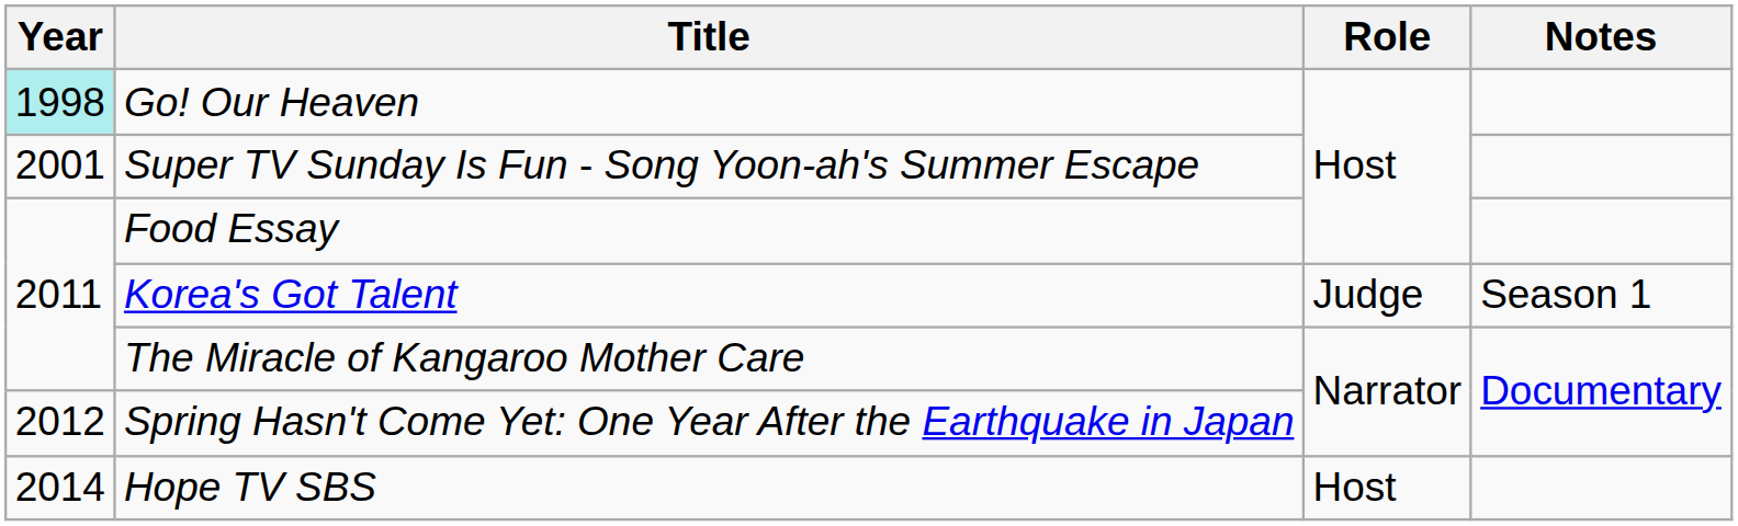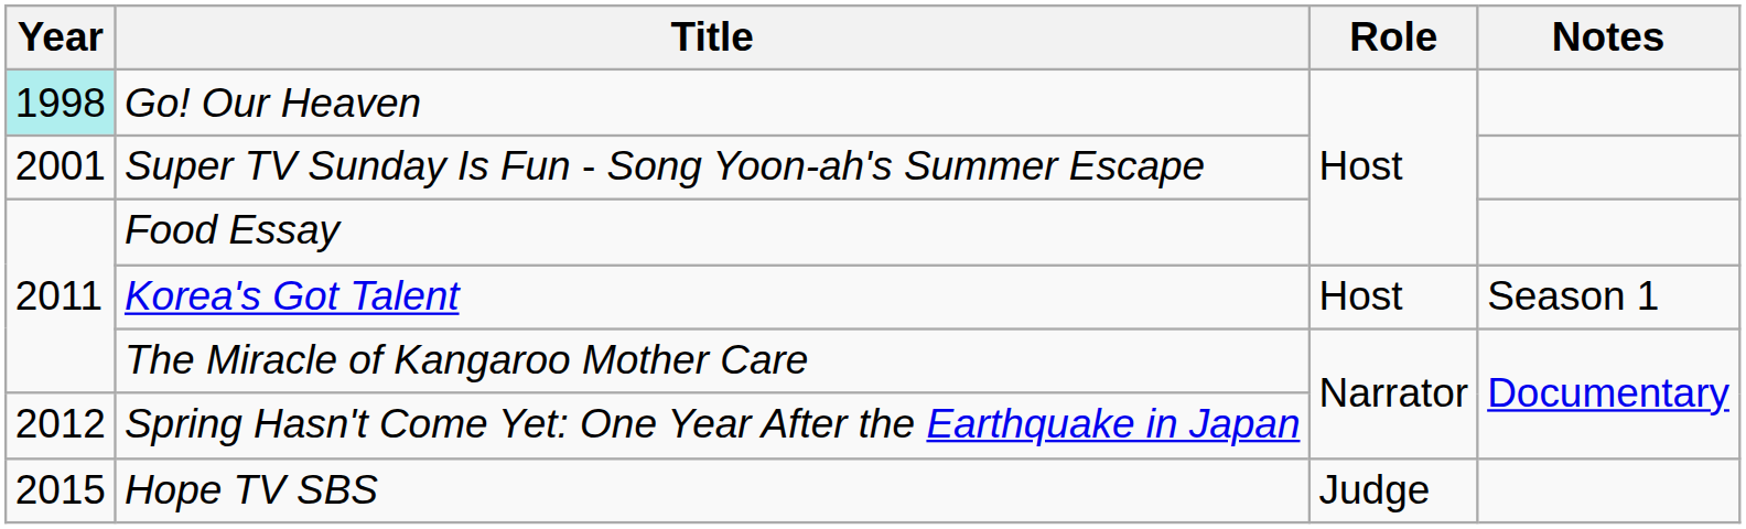Korea's Got Talent | Role: Judge -> Host
Hope TV SBS | Year: 2014 -> 2015
Hope TV SBS | Role: Host -> Judge
